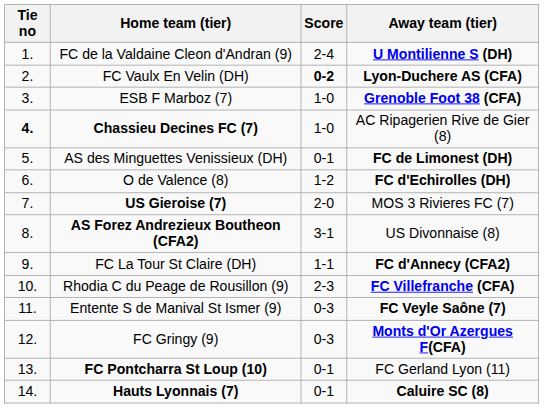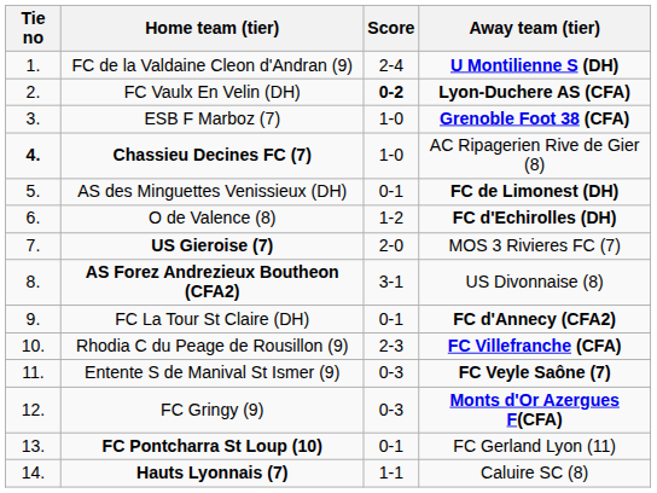FC La Tour St Claire (DH) | Score: 1-1 -> 0-1
Hauts Lyonnais (7) | Score: 0-1 -> 1-1
Hauts Lyonnais (7) | Away team (tier): bold -> normal
